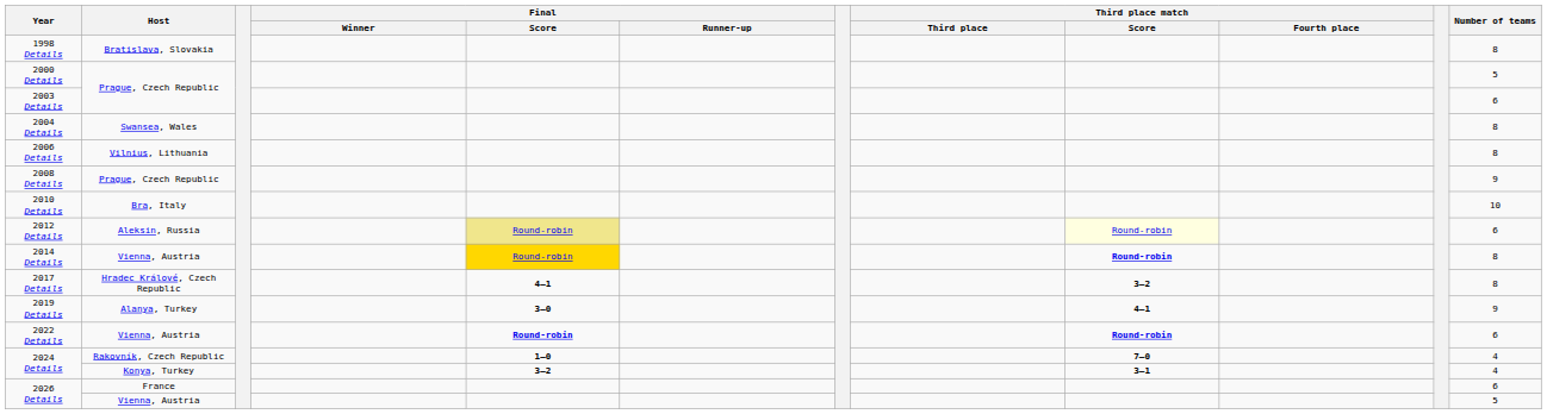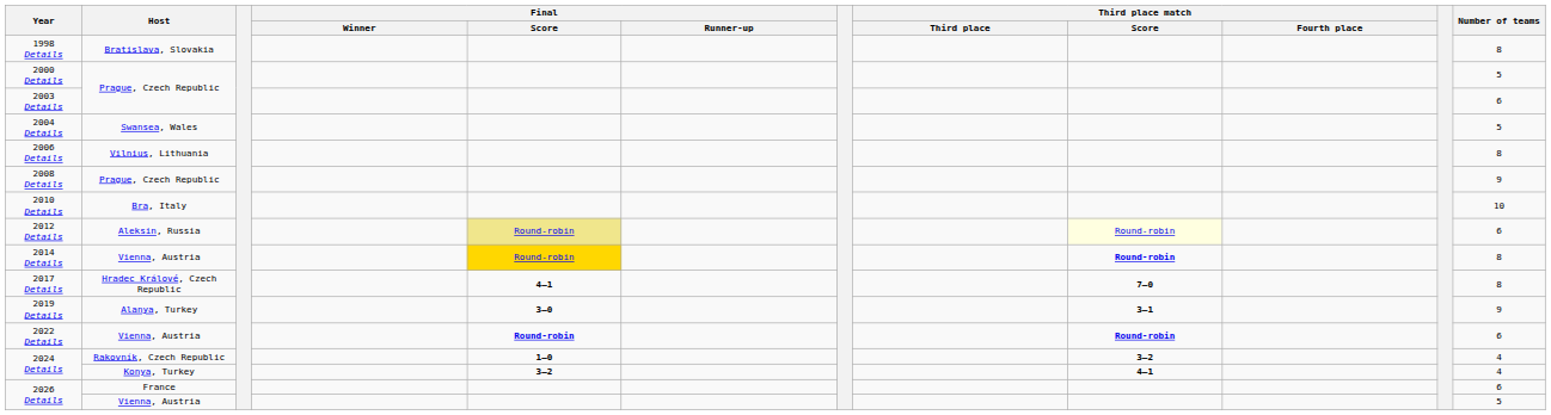2004 Details | Number of teams: 8 -> 5
2017 Details | Third place match / Score: 3–2 -> 7–0
2019 Details | Third place match / Score: 4–1 -> 3–1
2024 Details / Rakovník, Czech Republic | Third place match / Score: 7–0 -> 3–2
2024 Details / Konya, Turkey | Third place match / Score: 3–1 -> 4–1
